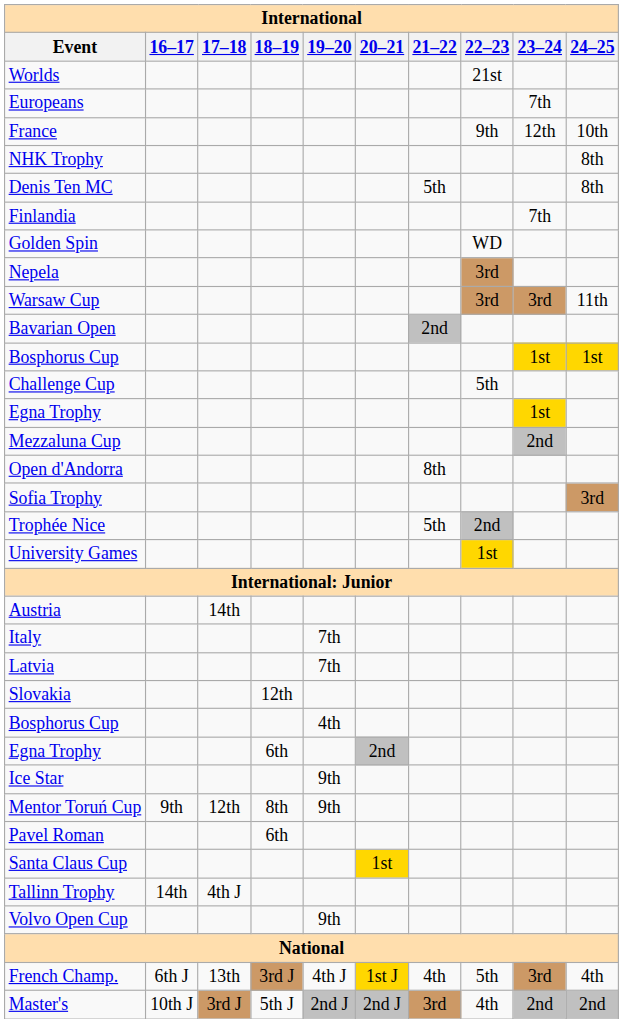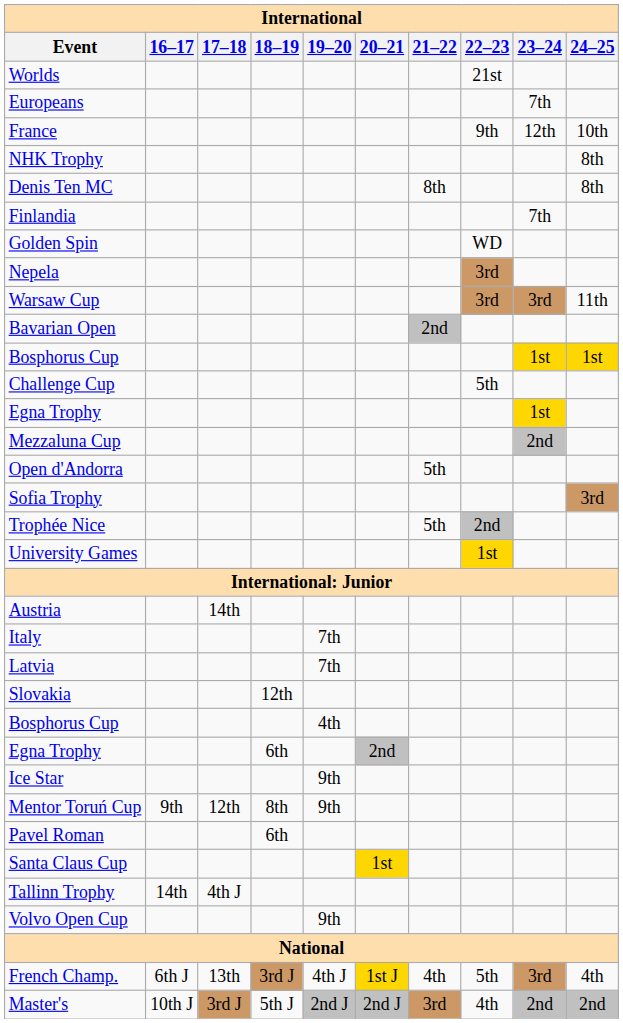Denis Ten MC | 21–22: 5th -> 8th
Open d'Andorra | 21–22: 8th -> 5th
